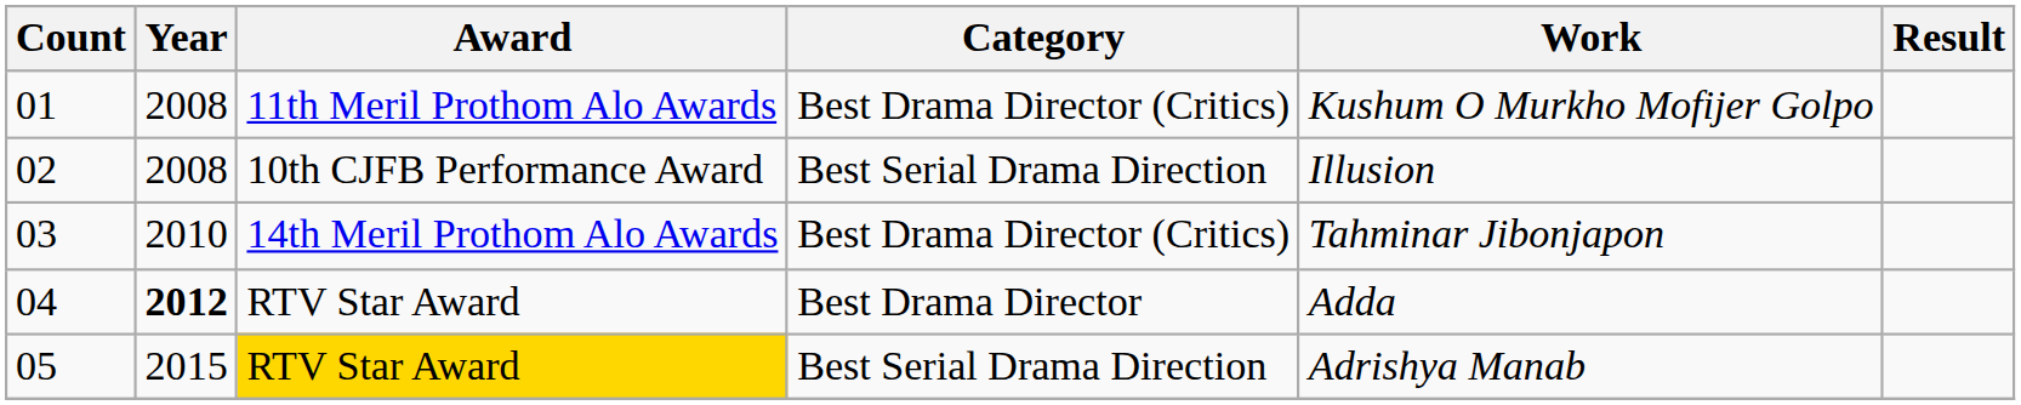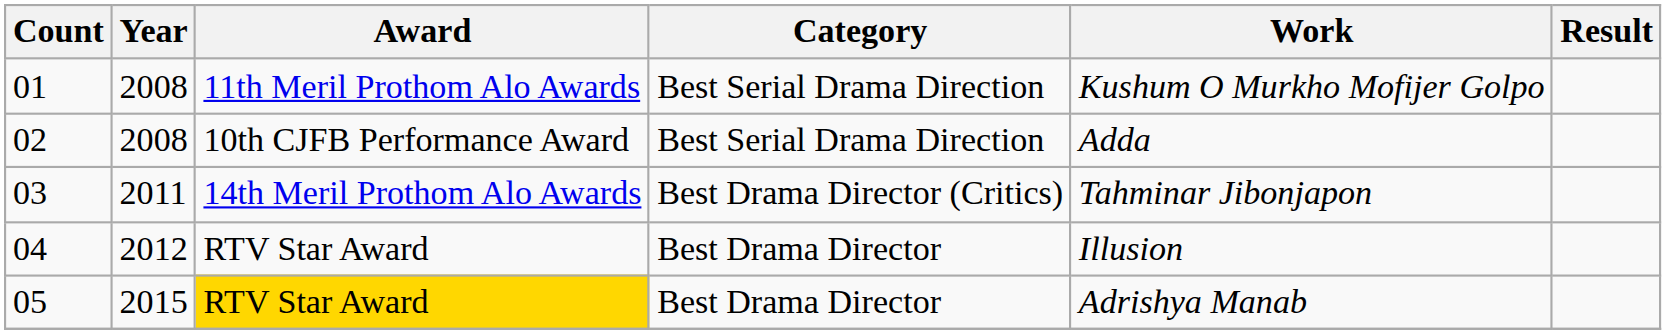01 | Category: Best Drama Director (Critics) -> Best Serial Drama Direction
02 | Work: Illusion -> Adda
03 | Year: 2010 -> 2011
04 | Year: bold -> normal
04 | Work: Adda -> Illusion
05 | Category: Best Serial Drama Direction -> Best Drama Director
